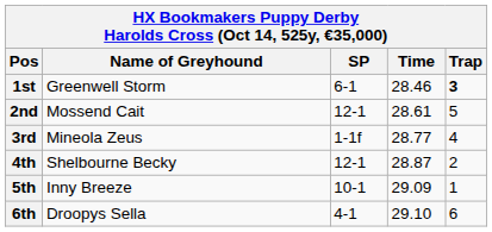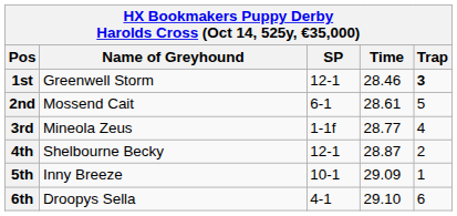1st | SP: 6-1 -> 12-1
2nd | SP: 12-1 -> 6-1
